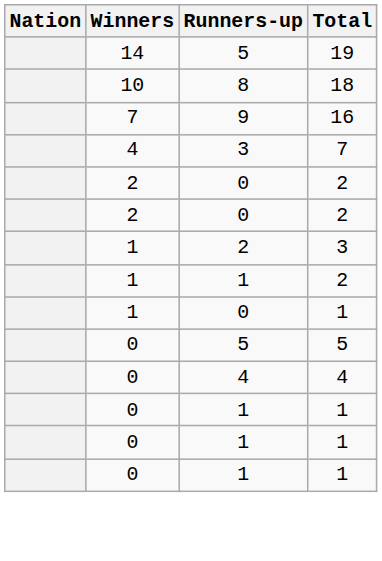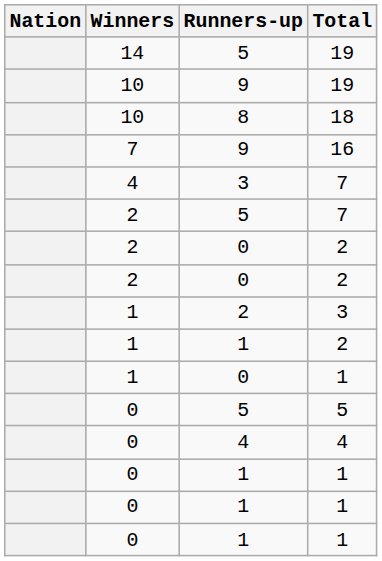+ row: 10 | 9 | 19
+ row: 2 | 5 | 7
